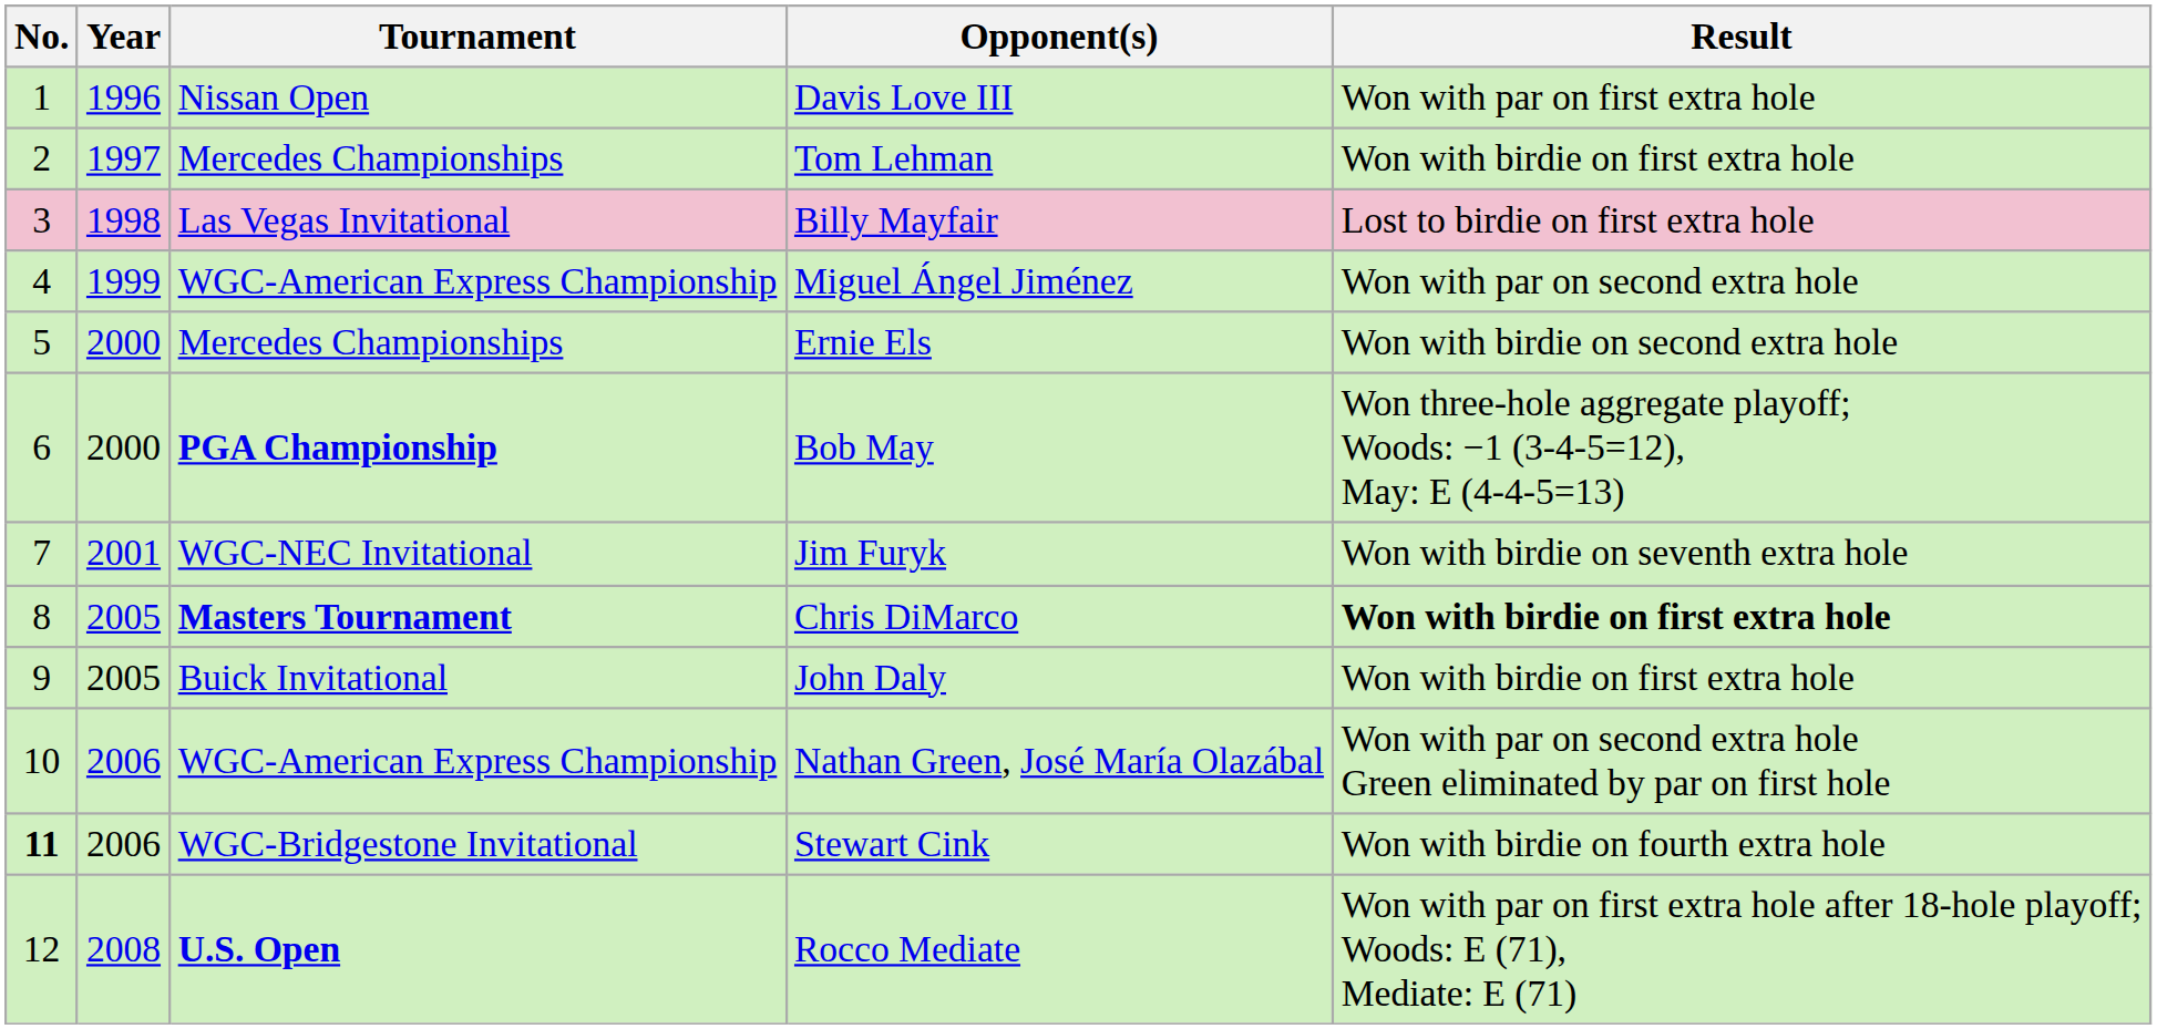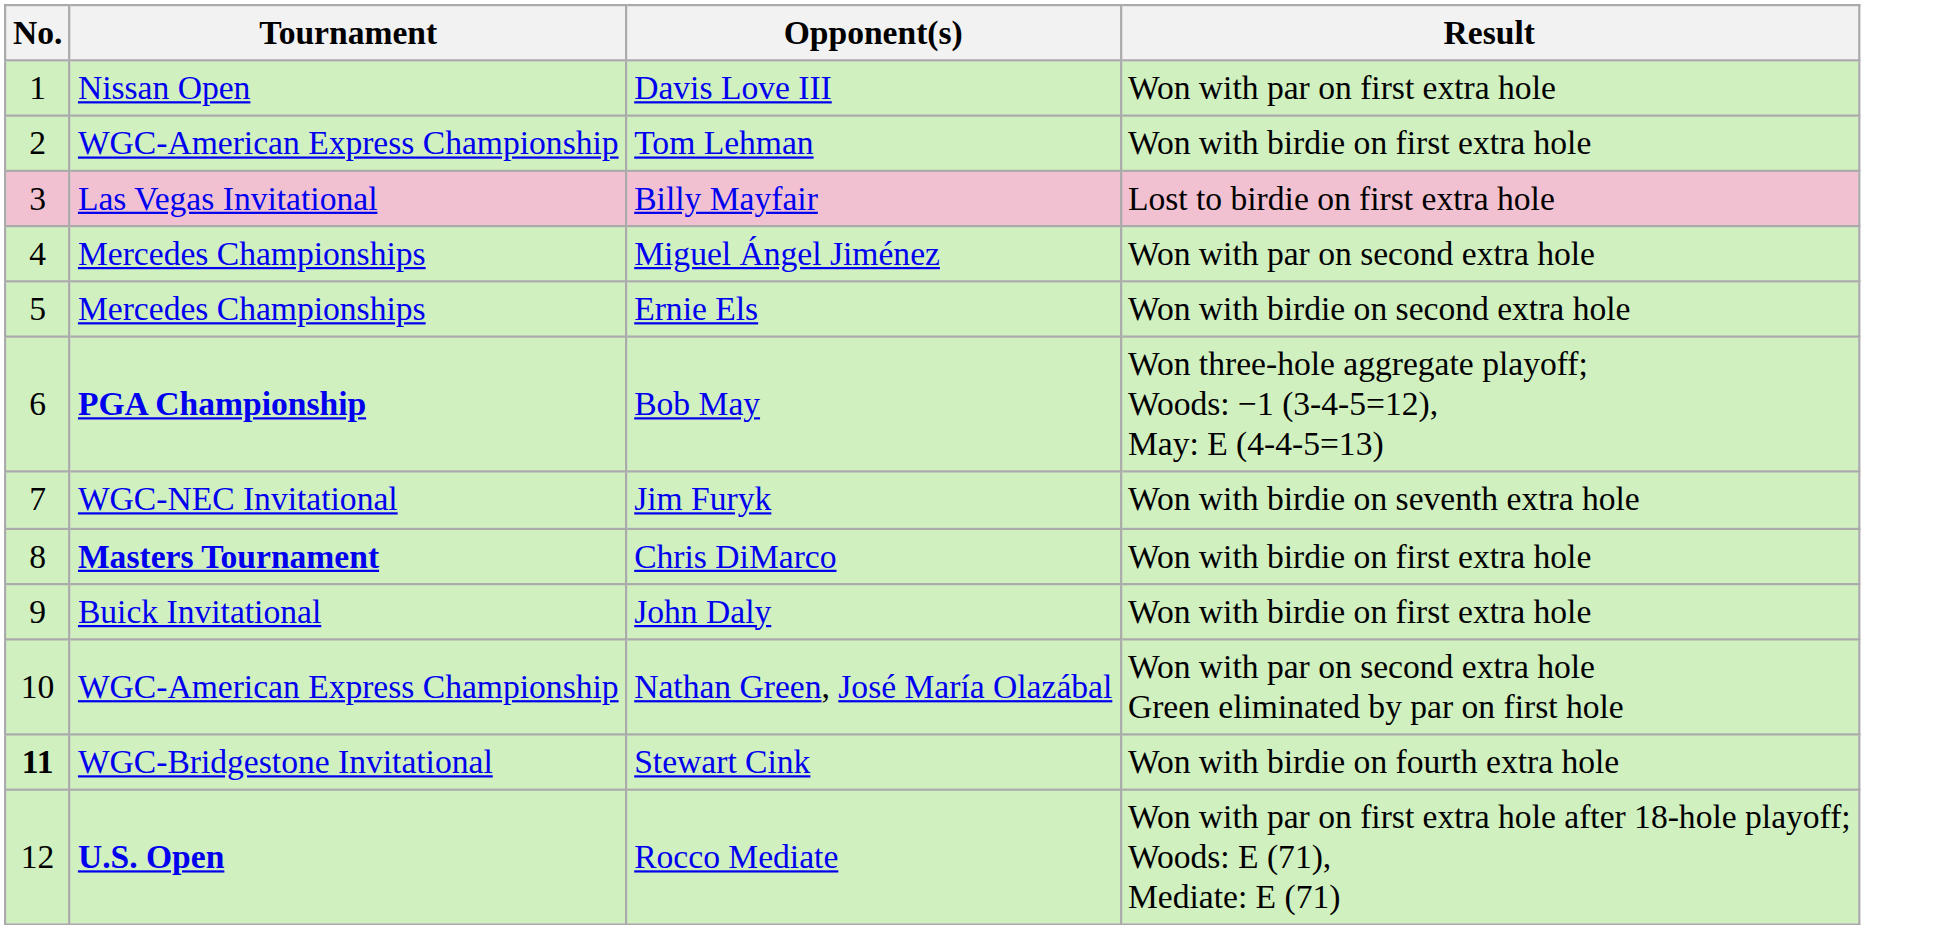- column: Year | 1996 | 1997 | 1998 | 1999 | 2000 | 2000 | 2001 | 2005 | 2005 | 2006 | 2006 | 2008
Tom Lehman | Tournament: Mercedes Championships -> WGC-American Express Championship
Miguel Ángel Jiménez | Tournament: WGC-American Express Championship -> Mercedes Championships
Chris DiMarco | Result: bold -> normal
